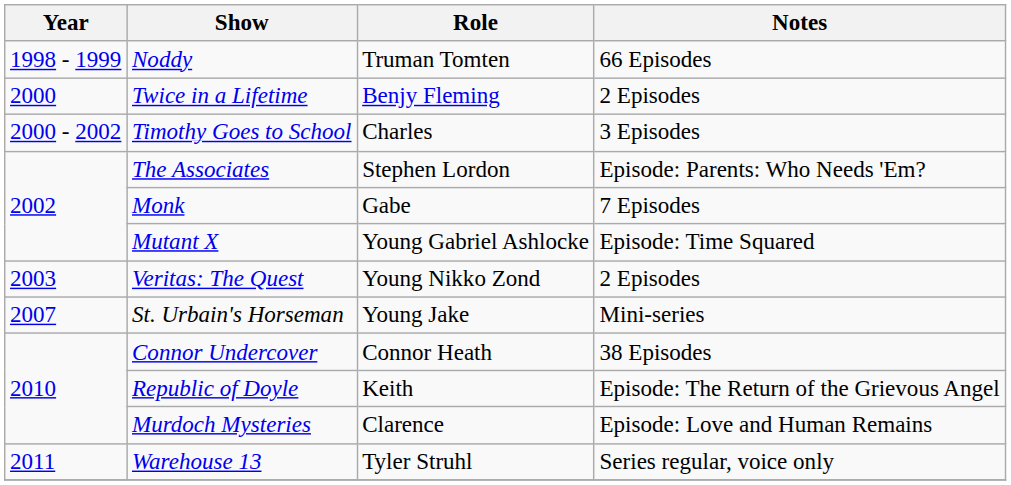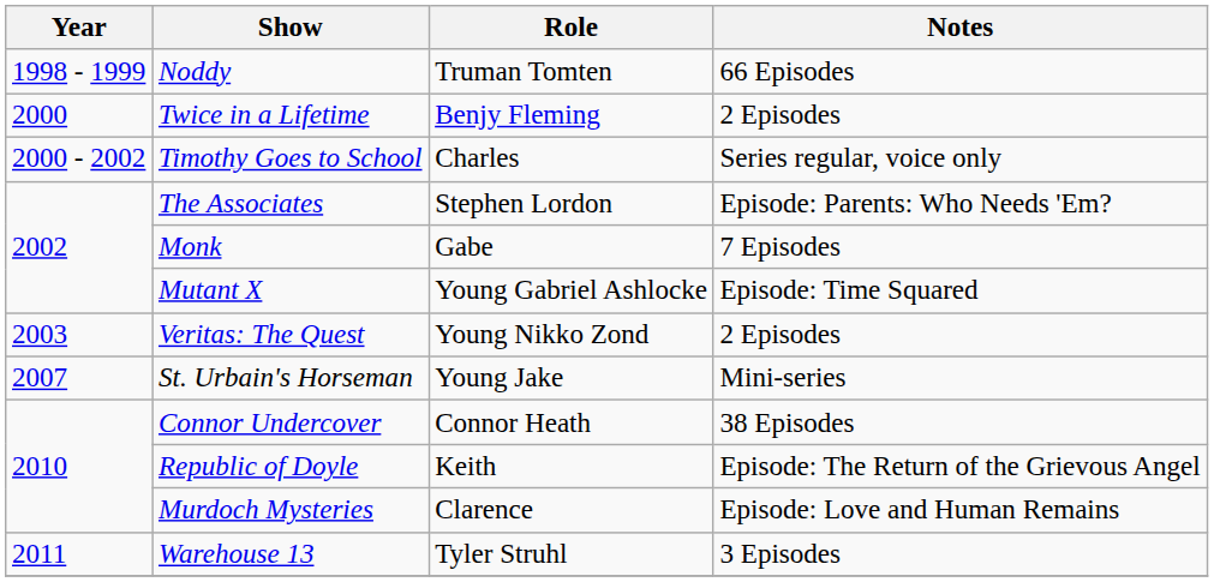Timothy Goes to School | Notes: 3 Episodes -> Series regular, voice only
Warehouse 13 | Notes: Series regular, voice only -> 3 Episodes
